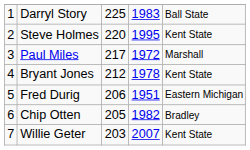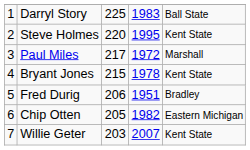Bryant Jones | column 3: 212 -> 215
Fred Durig | column 5: Eastern Michigan -> Bradley
Chip Otten | column 5: Bradley -> Eastern Michigan
